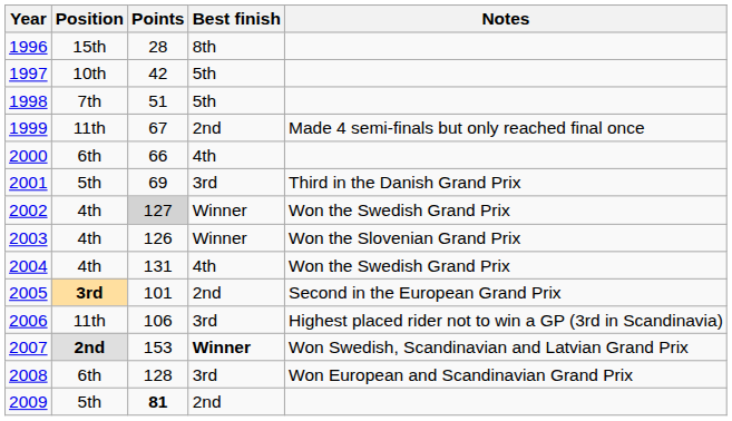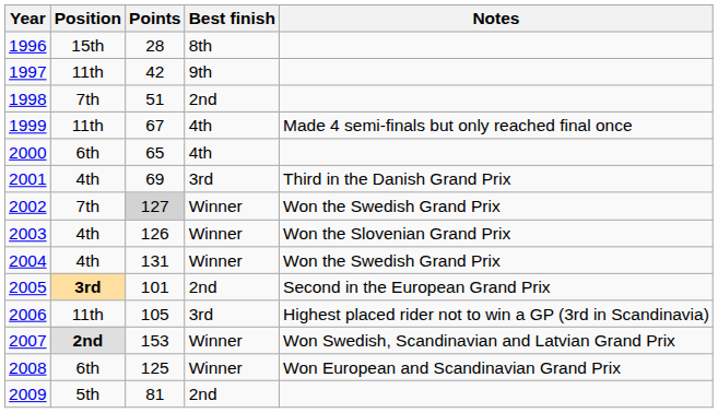1997 | Position: 10th -> 11th
1997 | Best finish: 5th -> 9th
1998 | Best finish: 5th -> 2nd
1999 | Best finish: 2nd -> 4th
2000 | Points: 66 -> 65
2001 | Position: 5th -> 4th
2002 | Position: 4th -> 7th
2004 | Best finish: 4th -> Winner
2006 | Points: 106 -> 105
2007 | Best finish: bold -> normal
2008 | Points: 128 -> 125
2008 | Best finish: 3rd -> Winner
2009 | Points: bold -> normal
